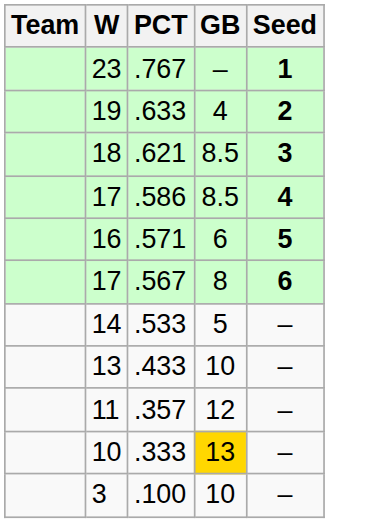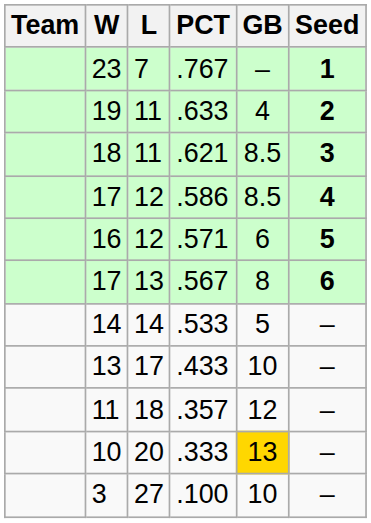+ column: L | 7 | 11 | 11 | 12 | 12 | 13 | 14 | 17 | 18 | 20 | 27
